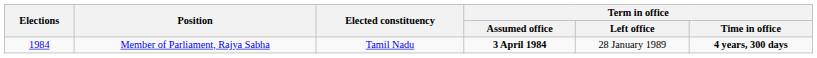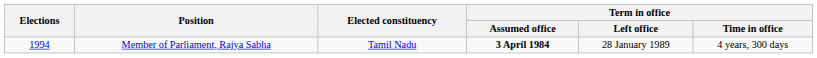Member of Parliament, Rajya Sabha | Elections: 1984 -> 1994
Member of Parliament, Rajya Sabha | Term in office / Time in office: bold -> normal
